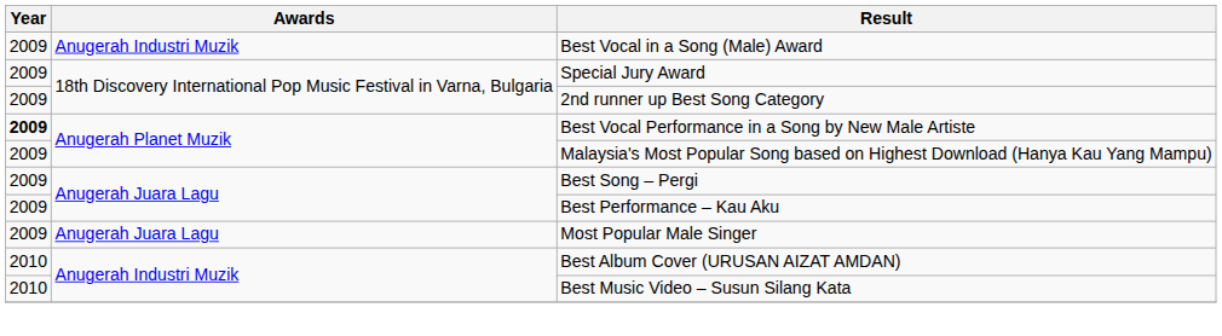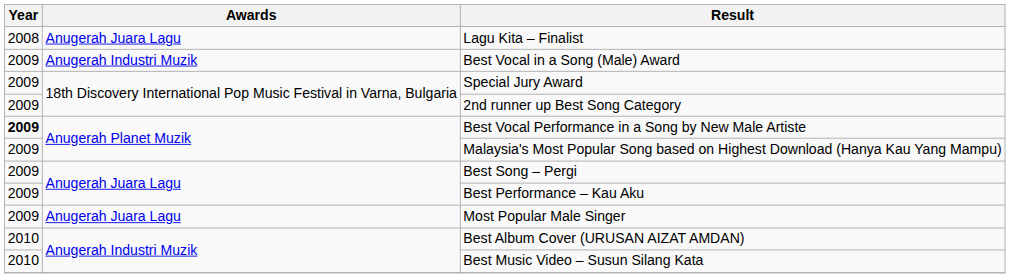+ row: 2008 | Anugerah Juara Lagu | Lagu Kita – Finalist
